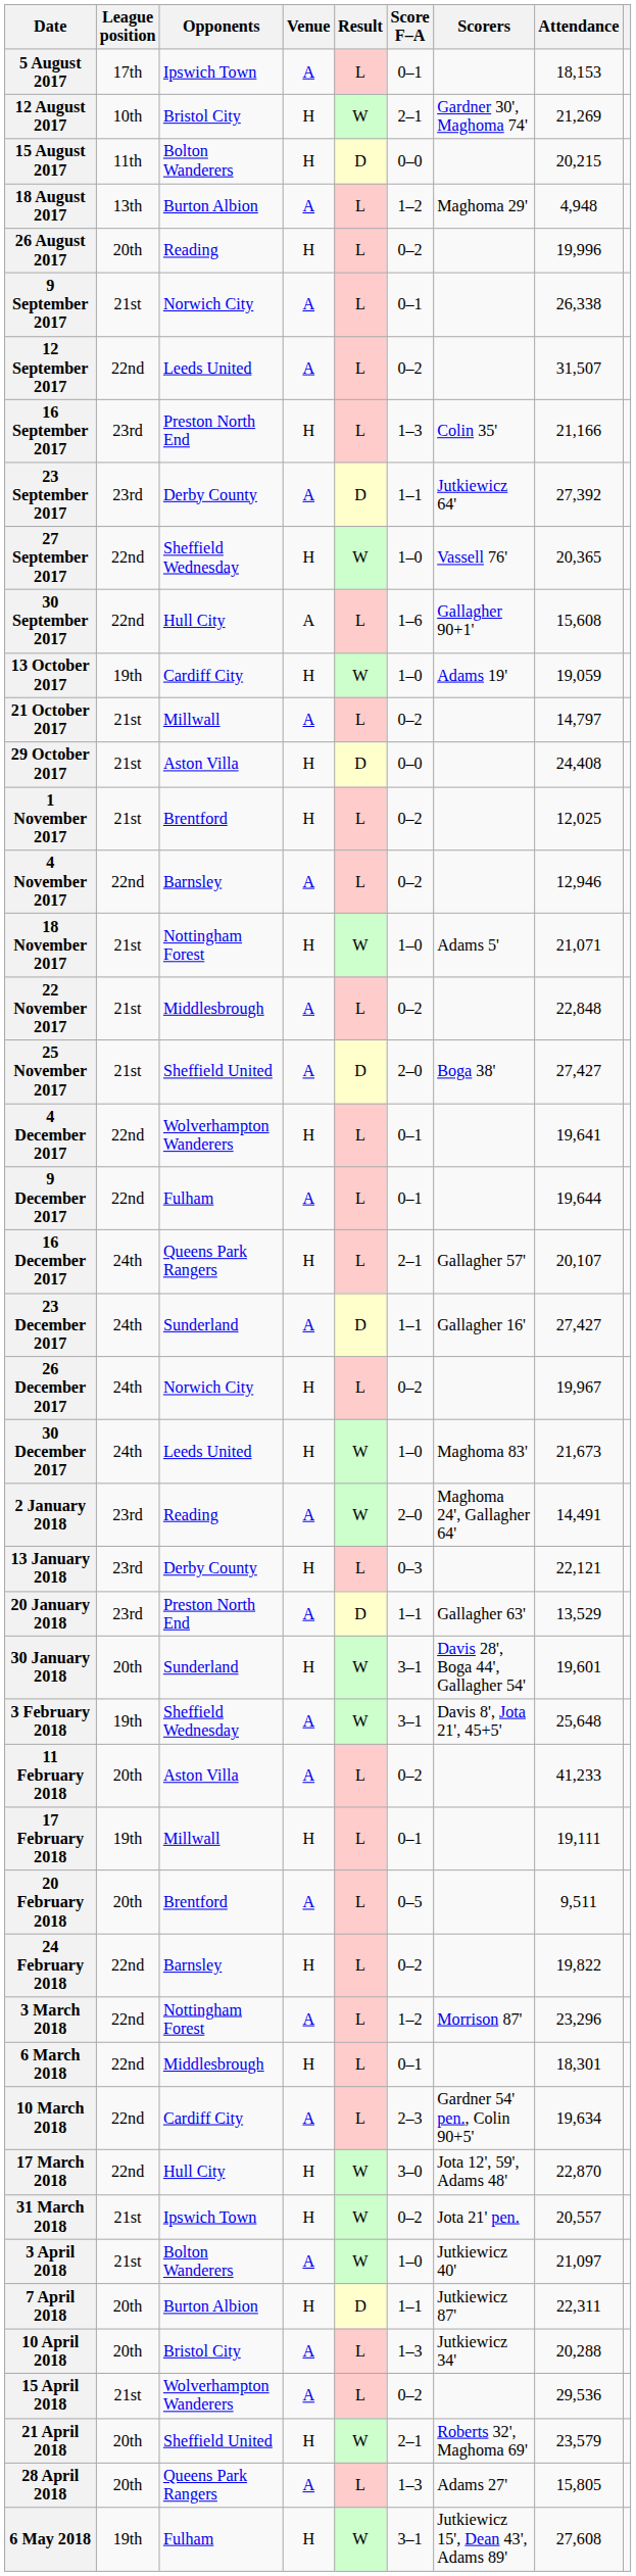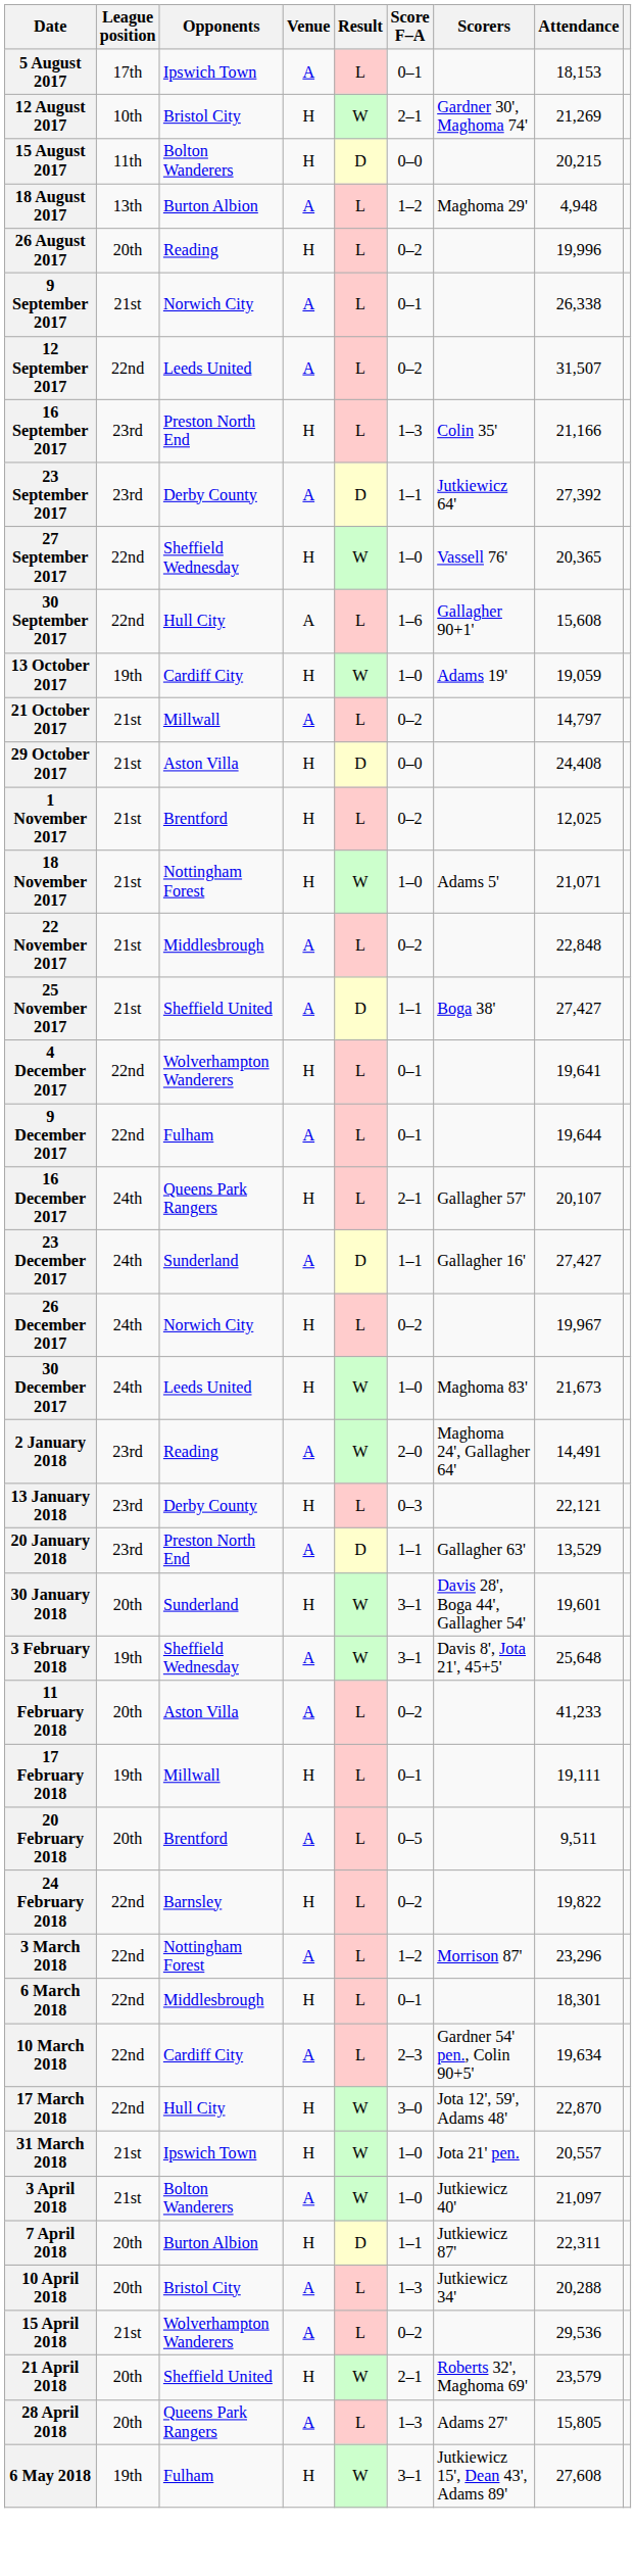- row: 4 November 2017 | 22nd | Barnsley | A | L | 0–2 | 12,946
25 November 2017 | Score F–A: 2–0 -> 1–1
31 March 2018 | Score F–A: 0–2 -> 1–0
